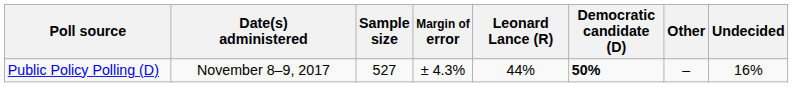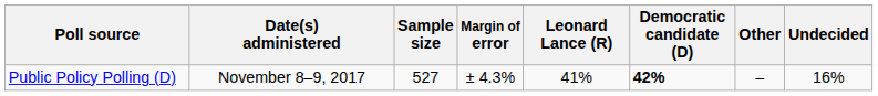Public Policy Polling (D) | Leonard Lance (R): 44% -> 41%
Public Policy Polling (D) | Democratic candidate (D): 50% -> 42%
